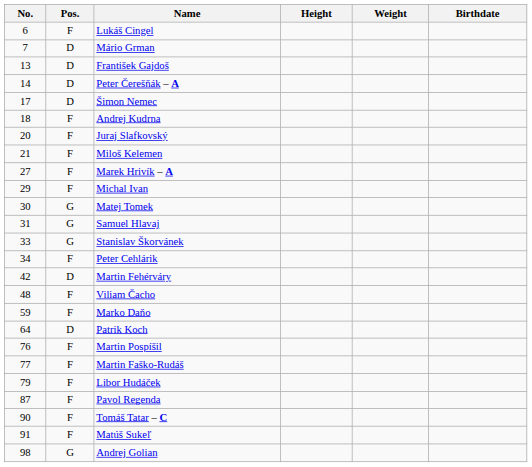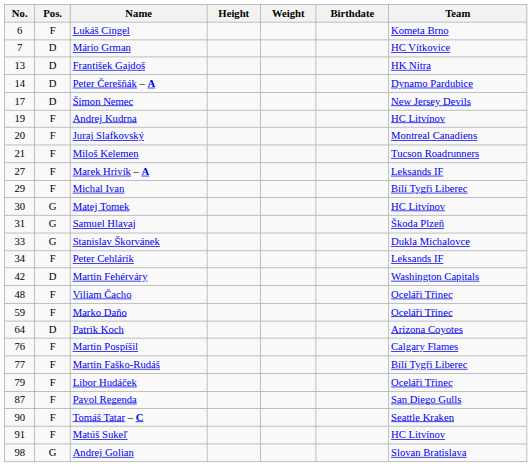+ column: Team | Kometa Brno | HC Vítkovice | HK Nitra | Dynamo Pardubice | New Jersey Devils | HC Litvínov | Montreal Canadiens | Tucson Roadrunners | Leksands IF | Bílí Tygři Liberec | HC Litvínov | Škoda Plzeň | Dukla Michalovce | Leksands IF | Washington Capitals | Oceláři Třinec | Oceláři Třinec | Arizona Coyotes | Calgary Flames | Bílí Tygři Liberec | Oceláři Třinec | San Diego Gulls | Seattle Kraken | HC Litvínov | Slovan Bratislava
Andrej Kudrna | No.: 18 -> 19
